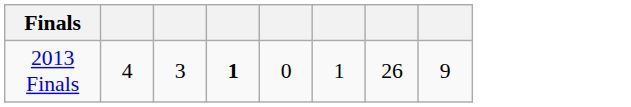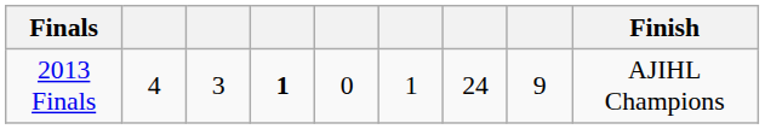+ column: Finish | AJIHL Champions
2013 Finals | column 7: 26 -> 24
